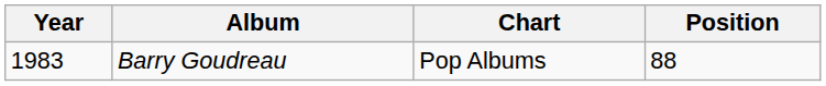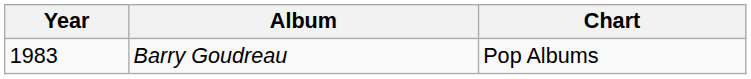- column: Position | 88
